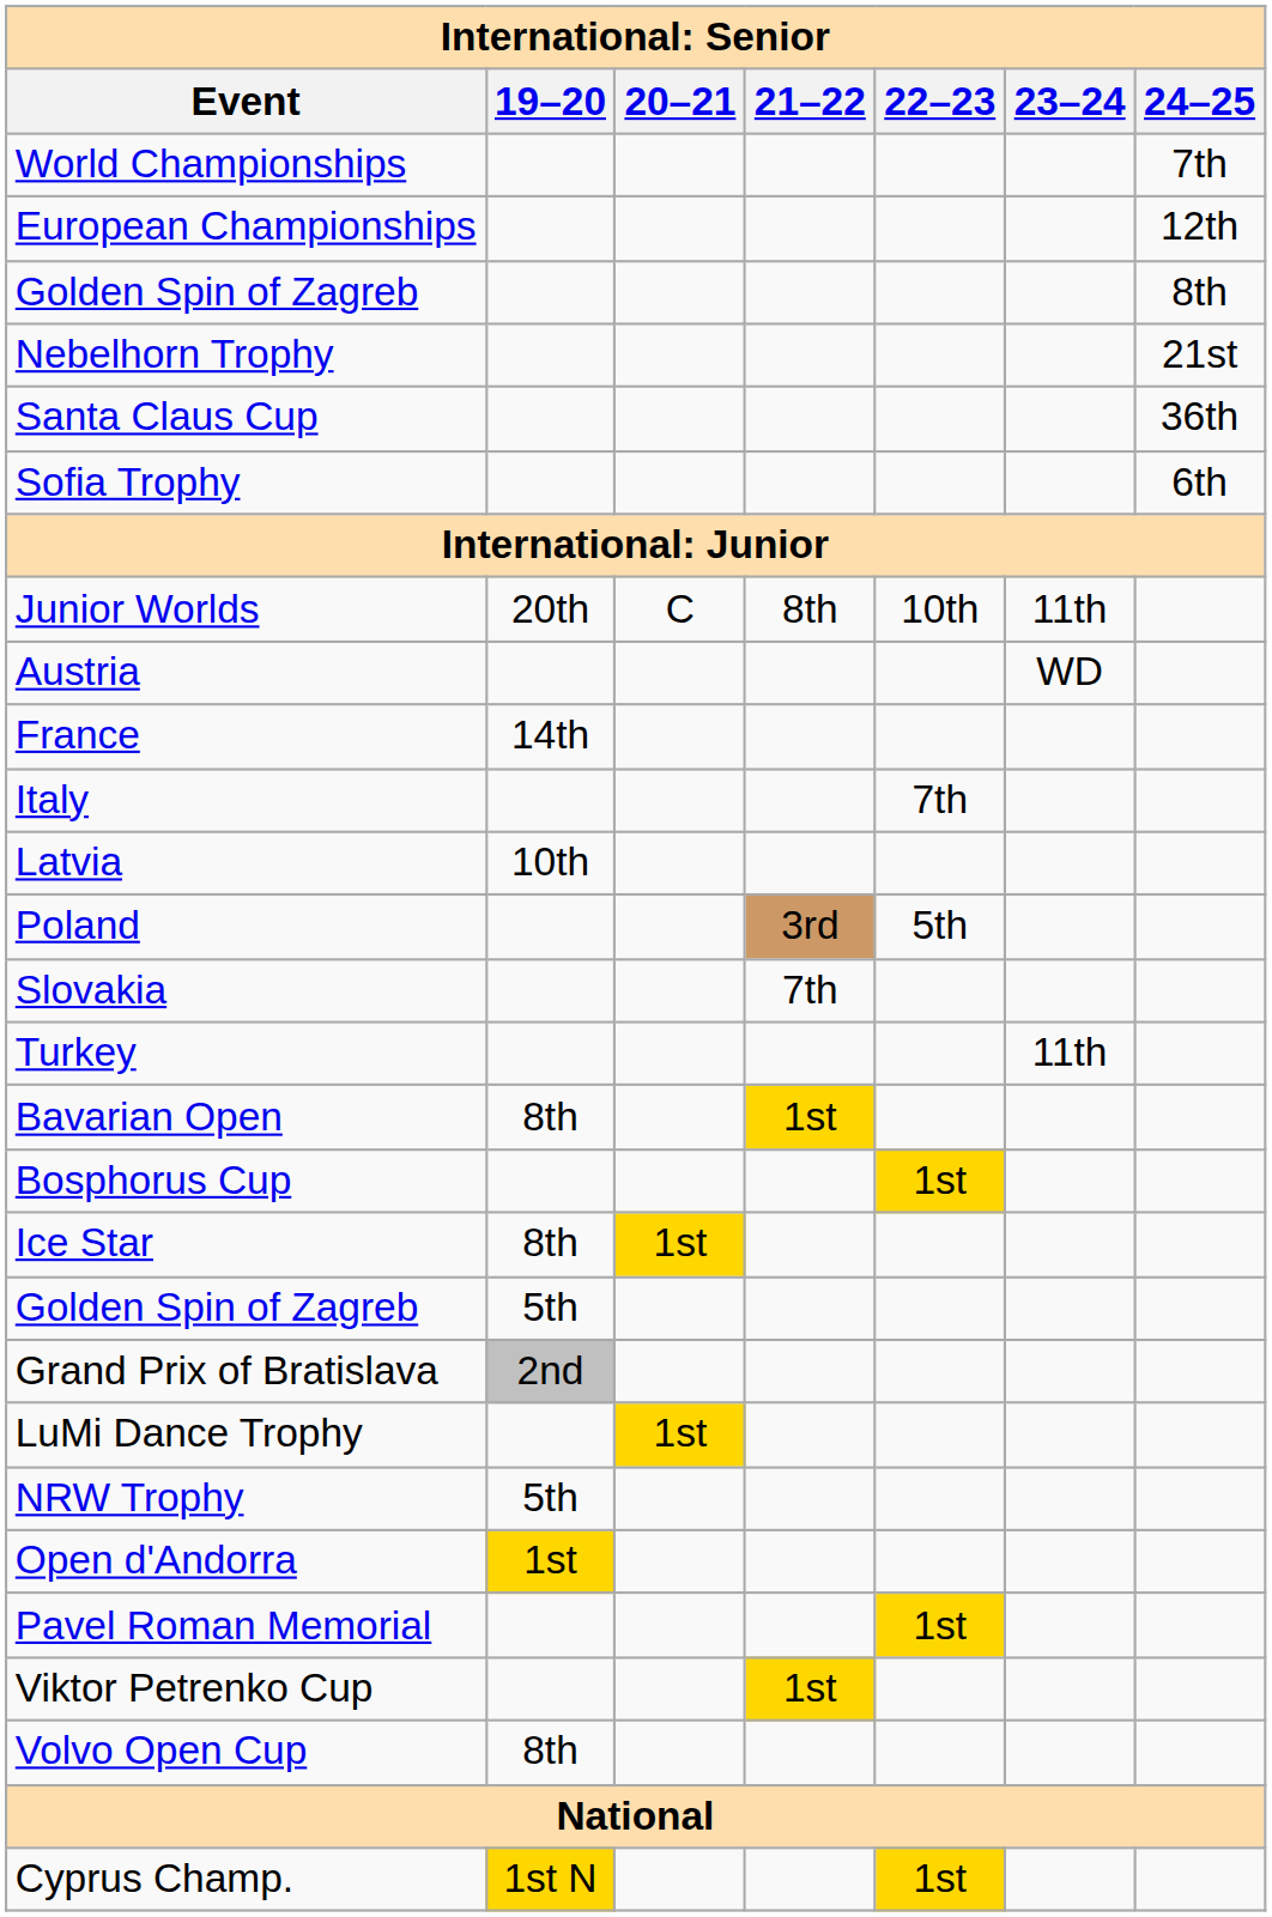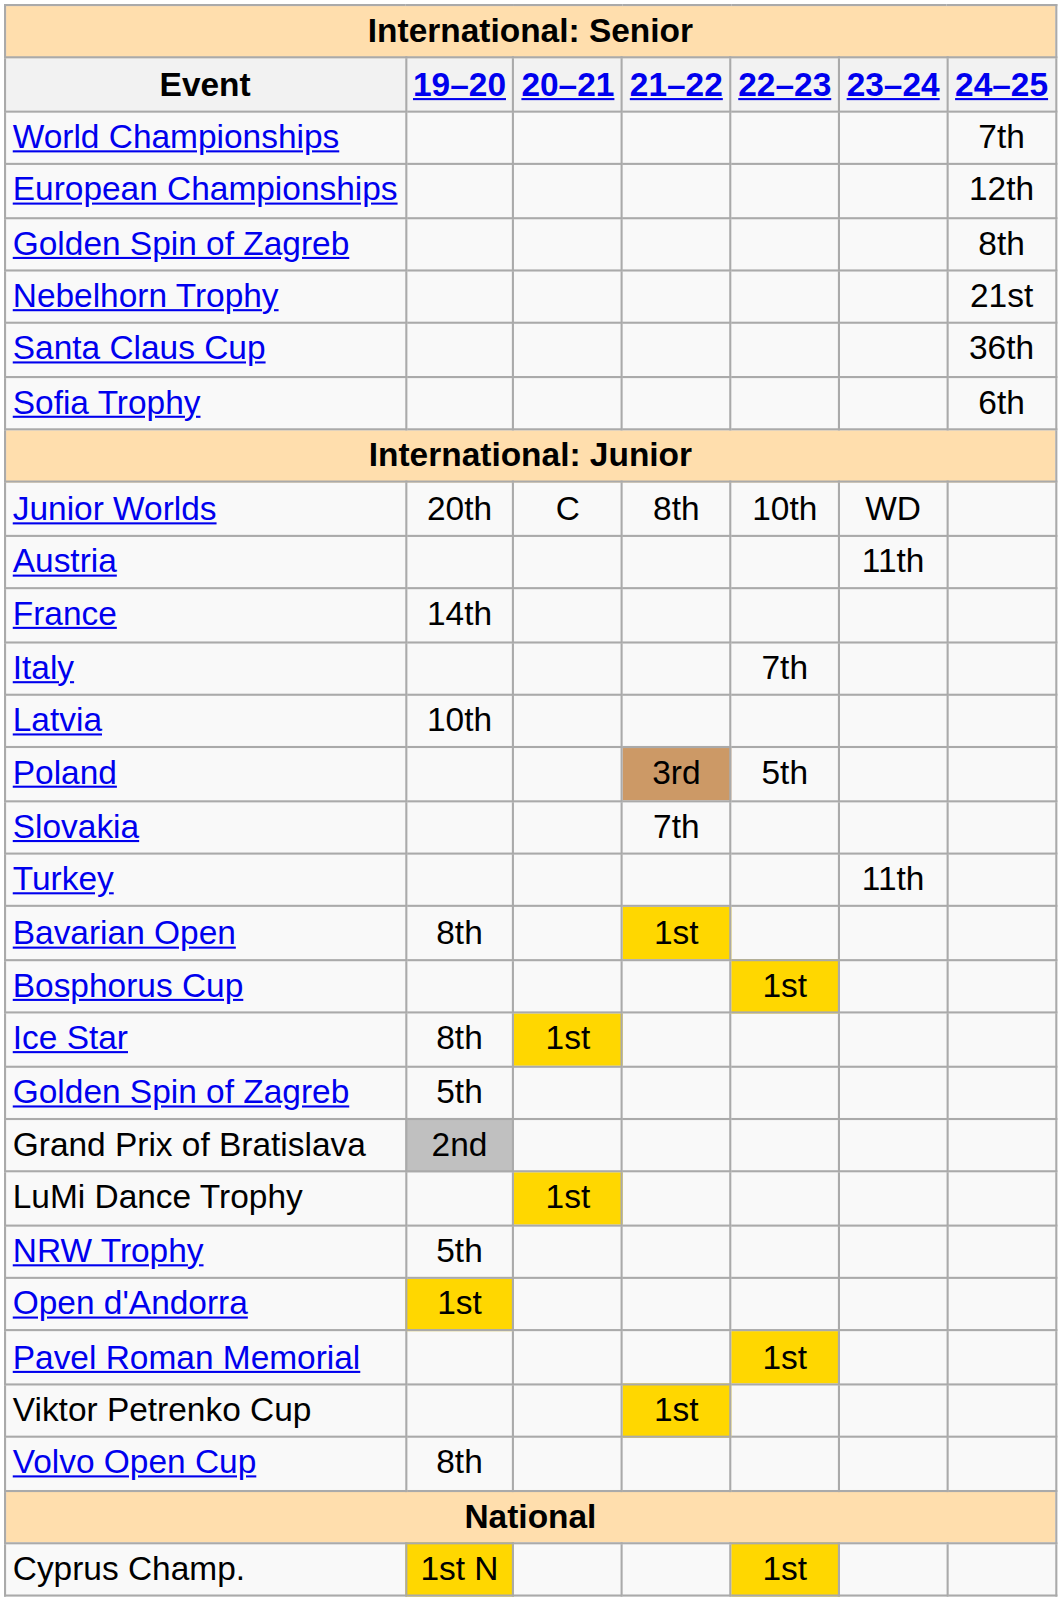Junior Worlds | 23–24: 11th -> WD
Austria | 23–24: WD -> 11th
